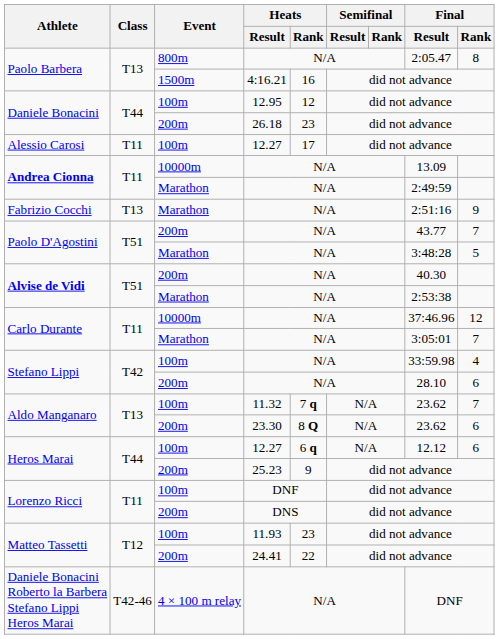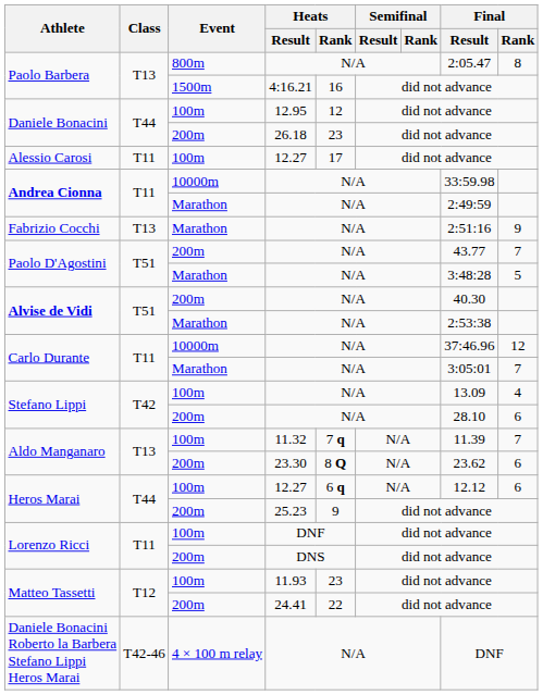Andrea Cionna / 10000m | Final / Result: 13.09 -> 33:59.98
Stefano Lippi / 100m | Final / Result: 33:59.98 -> 13.09
Aldo Manganaro / 100m | Final / Result: 23.62 -> 11.39
